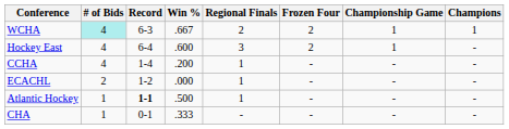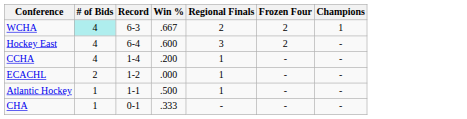- column: Championship Game | 1 | 1 | - | - | - | -
Atlantic Hockey | Record: bold -> normal
